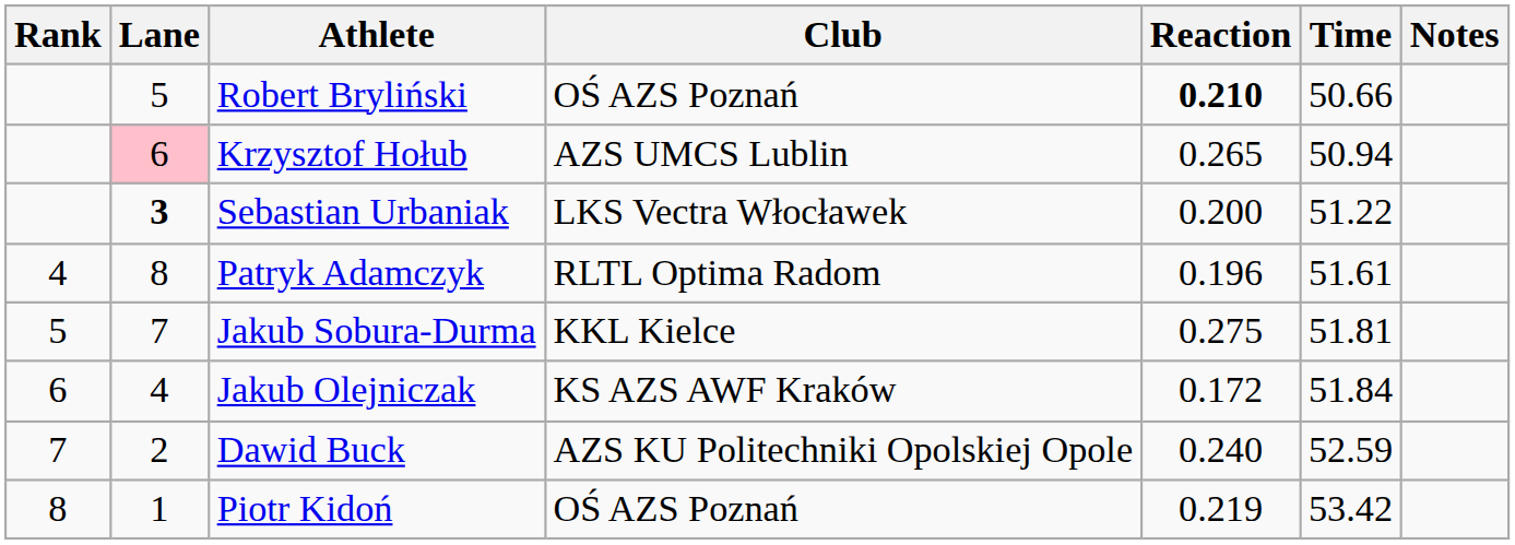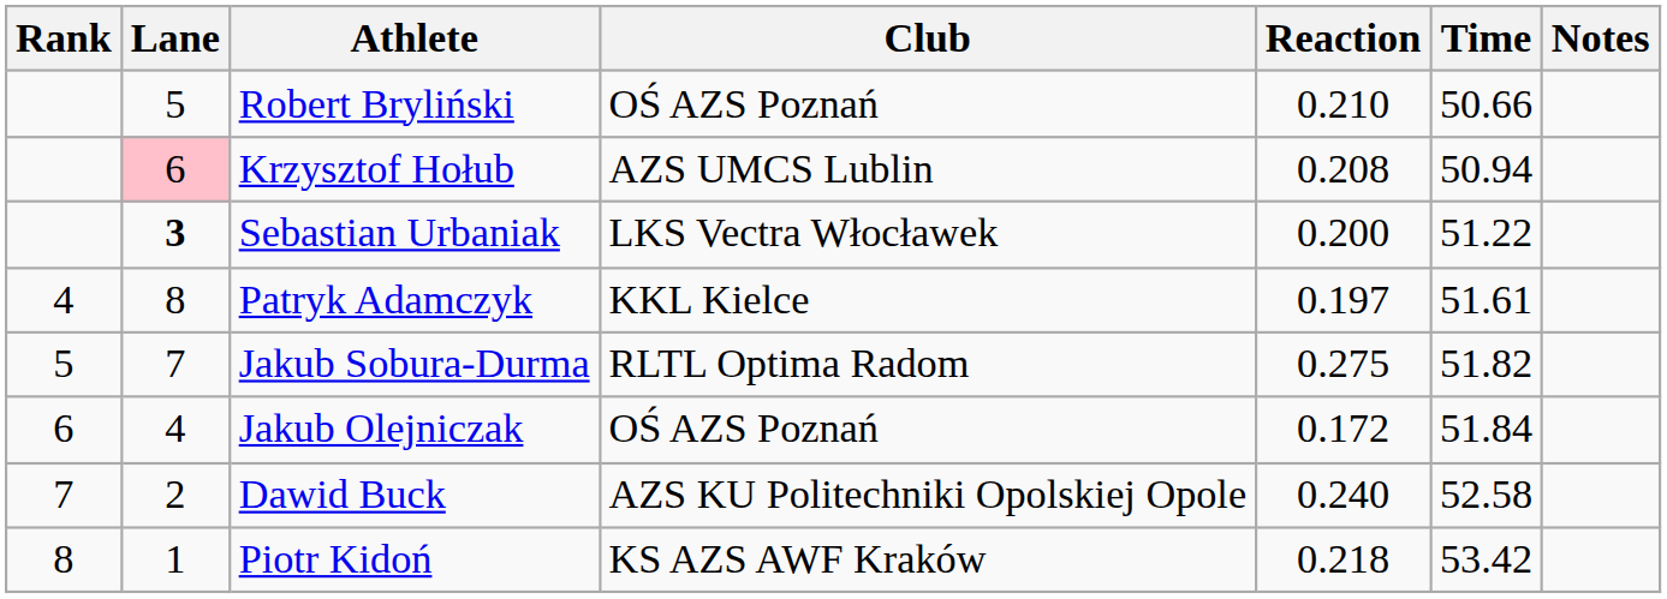Robert Bryliński | Reaction: bold -> normal
Krzysztof Hołub | Reaction: 0.265 -> 0.208
Patryk Adamczyk | Club: RLTL Optima Radom -> KKL Kielce
Patryk Adamczyk | Reaction: 0.196 -> 0.197
Jakub Sobura-Durma | Club: KKL Kielce -> RLTL Optima Radom
Jakub Sobura-Durma | Time: 51.81 -> 51.82
Jakub Olejniczak | Club: KS AZS AWF Kraków -> OŚ AZS Poznań
Dawid Buck | Time: 52.59 -> 52.58
Piotr Kidoń | Club: OŚ AZS Poznań -> KS AZS AWF Kraków
Piotr Kidoń | Reaction: 0.219 -> 0.218
